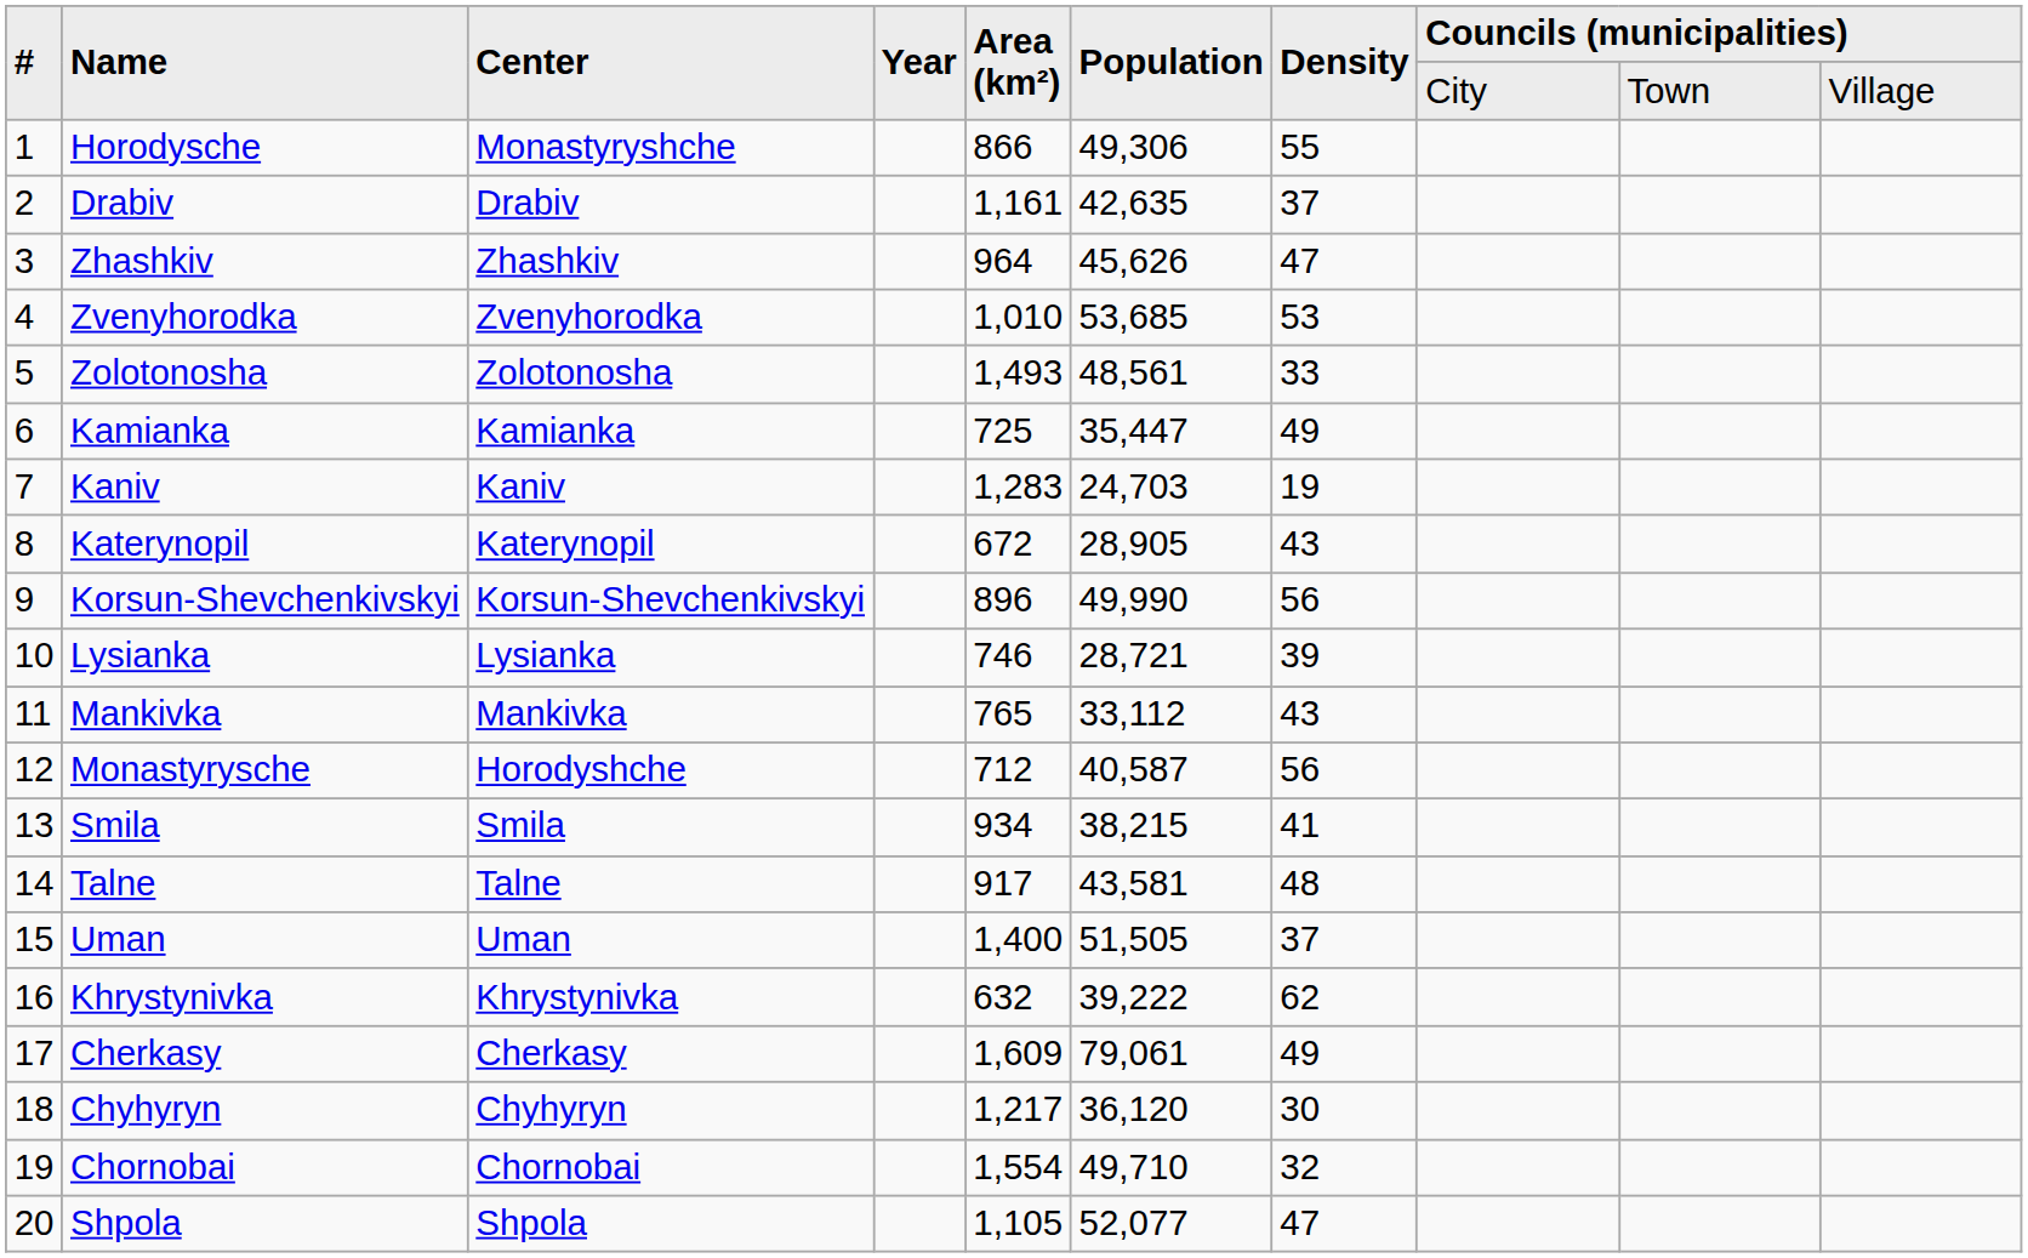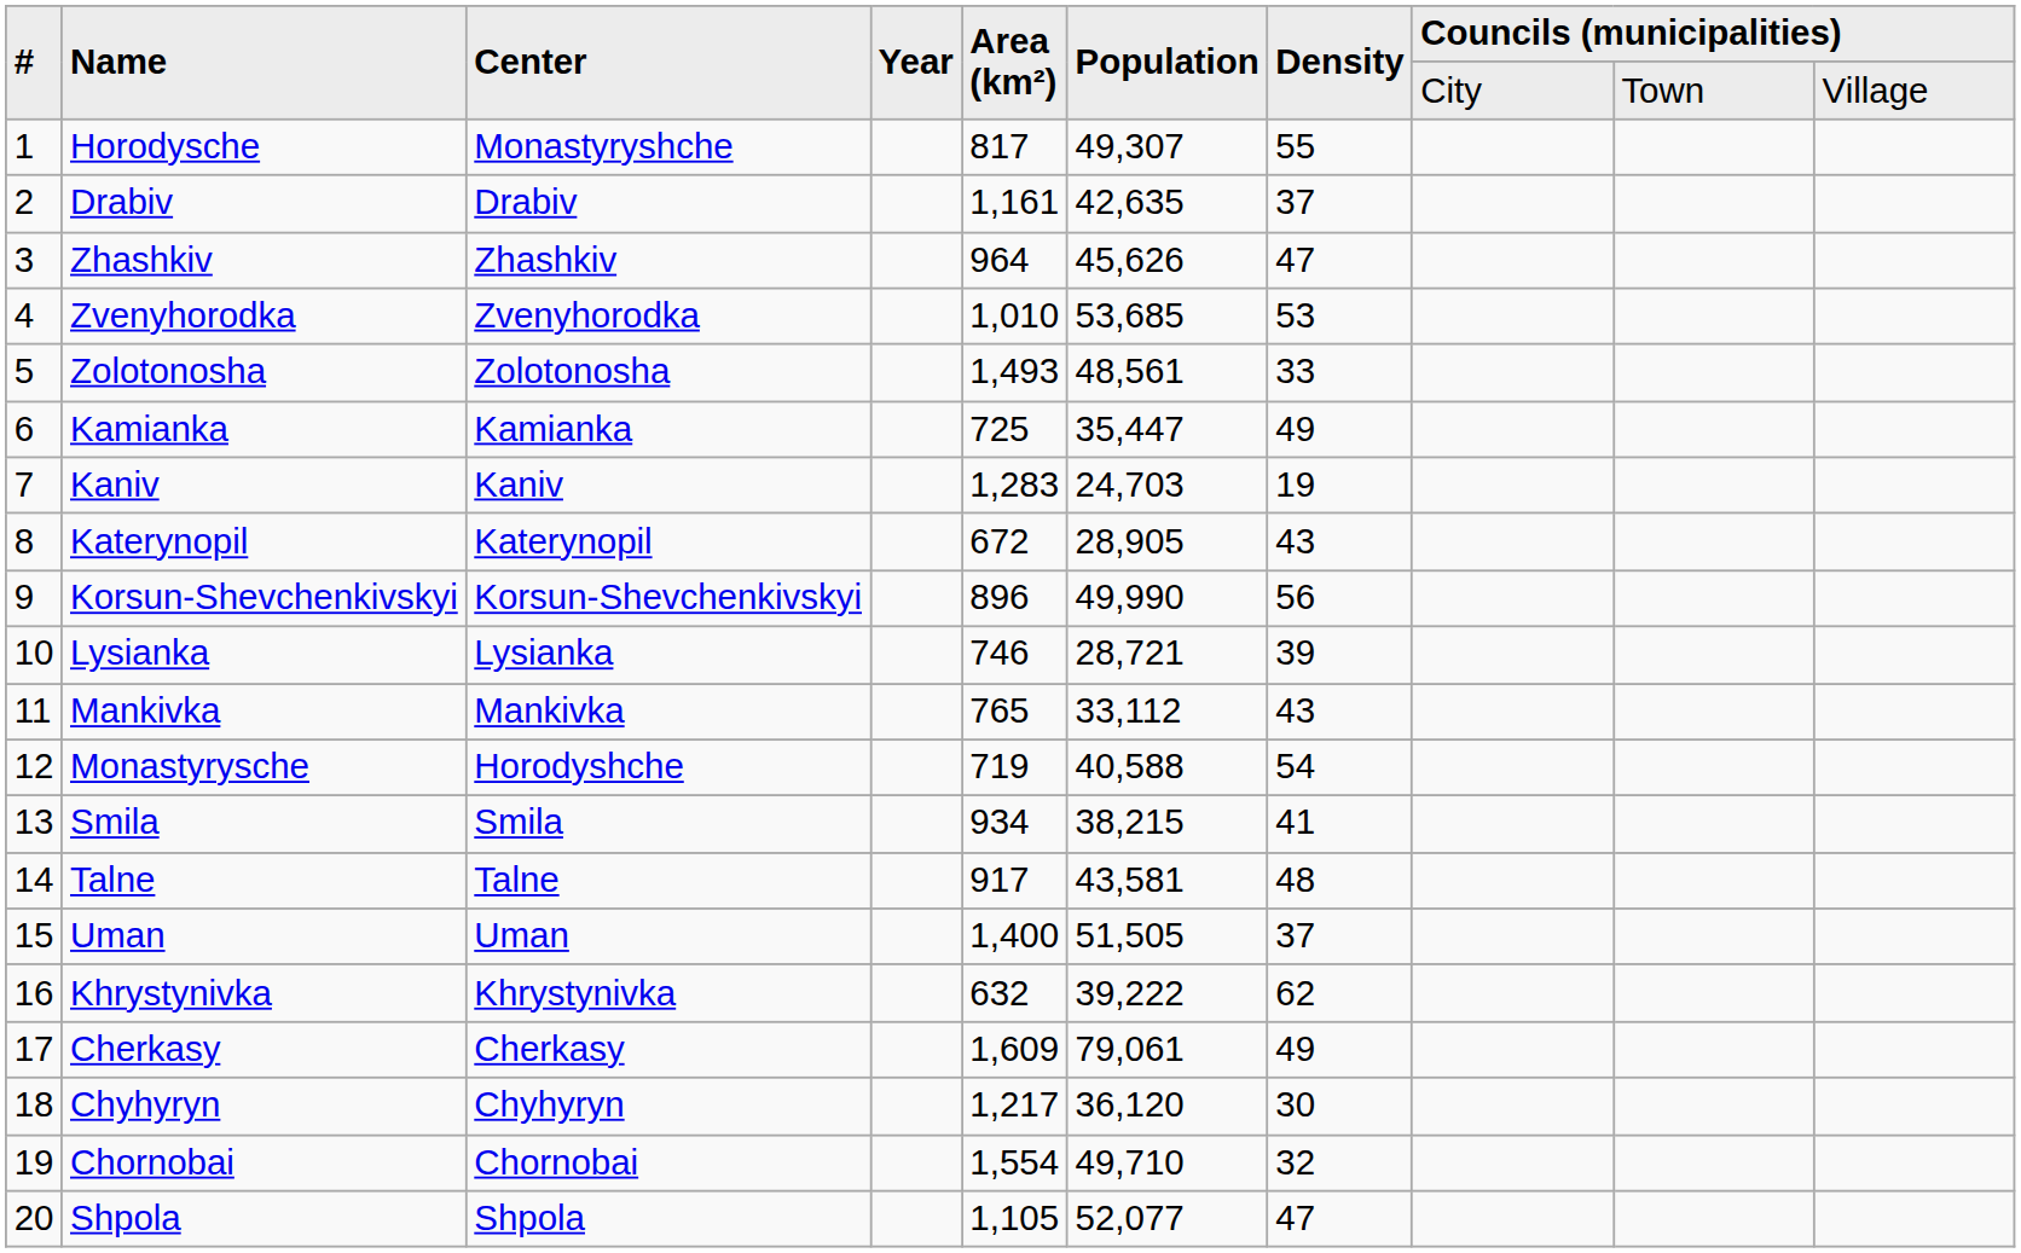Horodysche | Area (km²): 866 -> 817
Horodysche | Population: 49,306 -> 49,307
Monastyrysche | Area (km²): 712 -> 719
Monastyrysche | Population: 40,587 -> 40,588
Monastyrysche | Density: 56 -> 54
